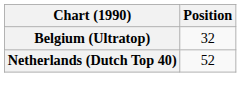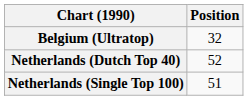+ row: Netherlands (Single Top 100) | 51
